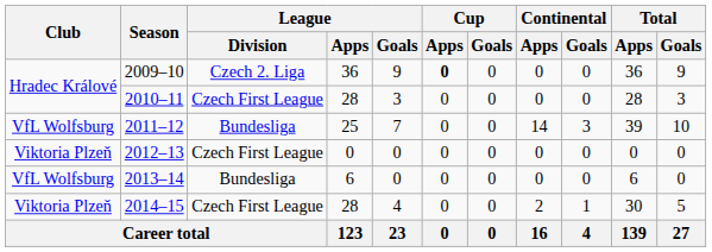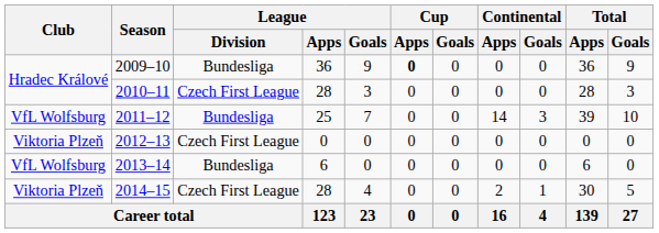2009–10 | League / Division: Czech 2. Liga -> Bundesliga
